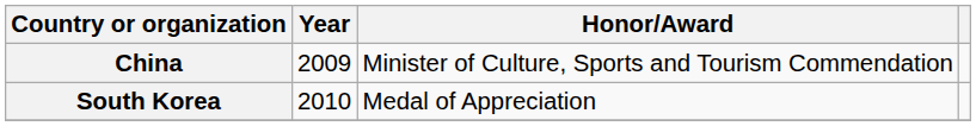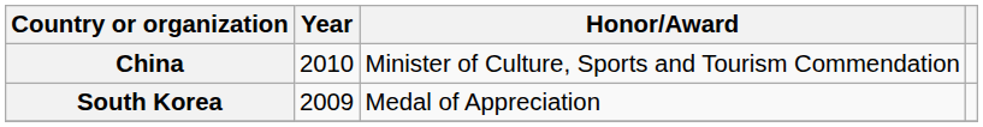China | Year: 2009 -> 2010
South Korea | Year: 2010 -> 2009
